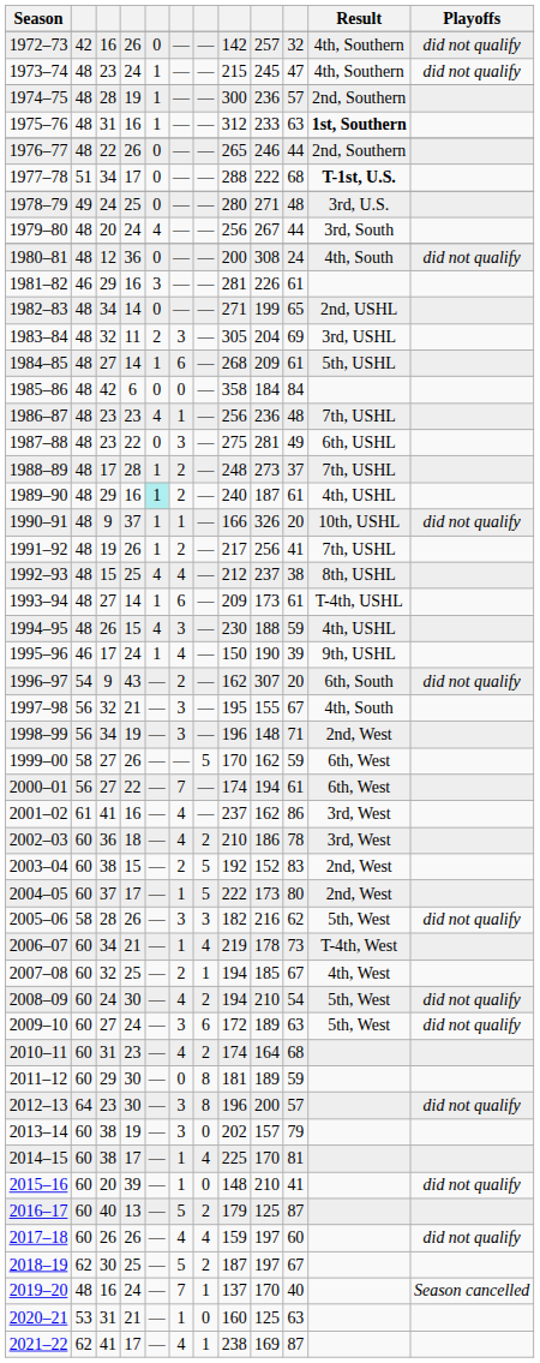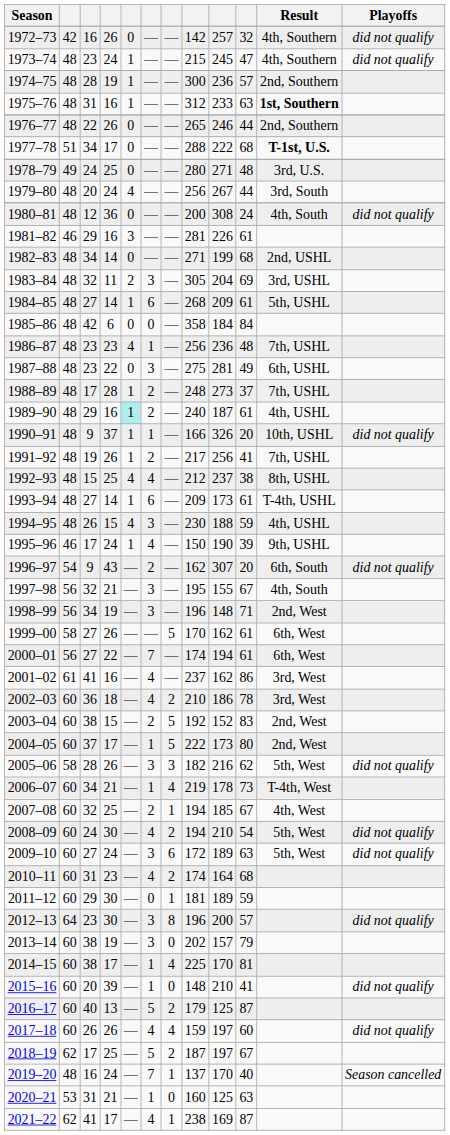1982–83 | column 10: 65 -> 68
1999–00 | column 10: 59 -> 61
2011–12 | column 7: 8 -> 1
2018–19 | column 3: 30 -> 17
